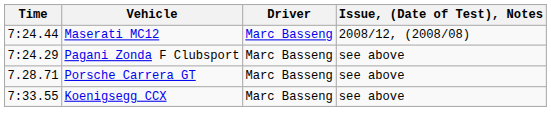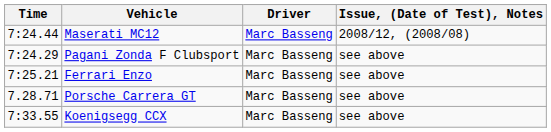+ row: 7:25.21 | Ferrari Enzo | Marc Basseng | see above
